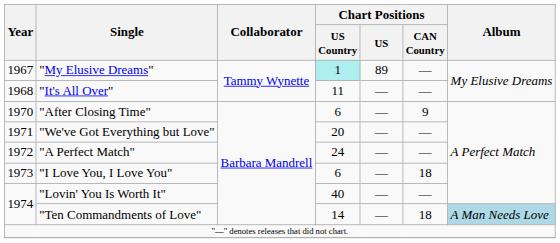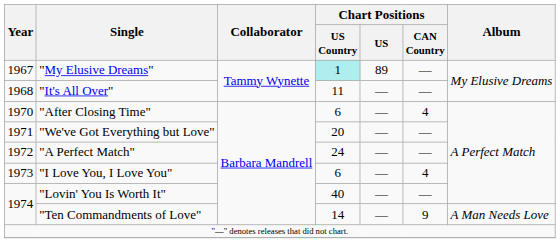"After Closing Time" | Chart Positions / CAN Country: 9 -> 4
"I Love You, I Love You" | Chart Positions / CAN Country: 18 -> 4
"Ten Commandments of Love" | Chart Positions / CAN Country: 18 -> 9
"Ten Commandments of Love" | Album: lightblue background -> no background
